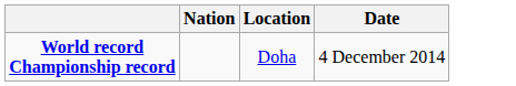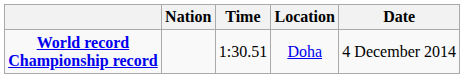+ column: Time | 1:30.51
